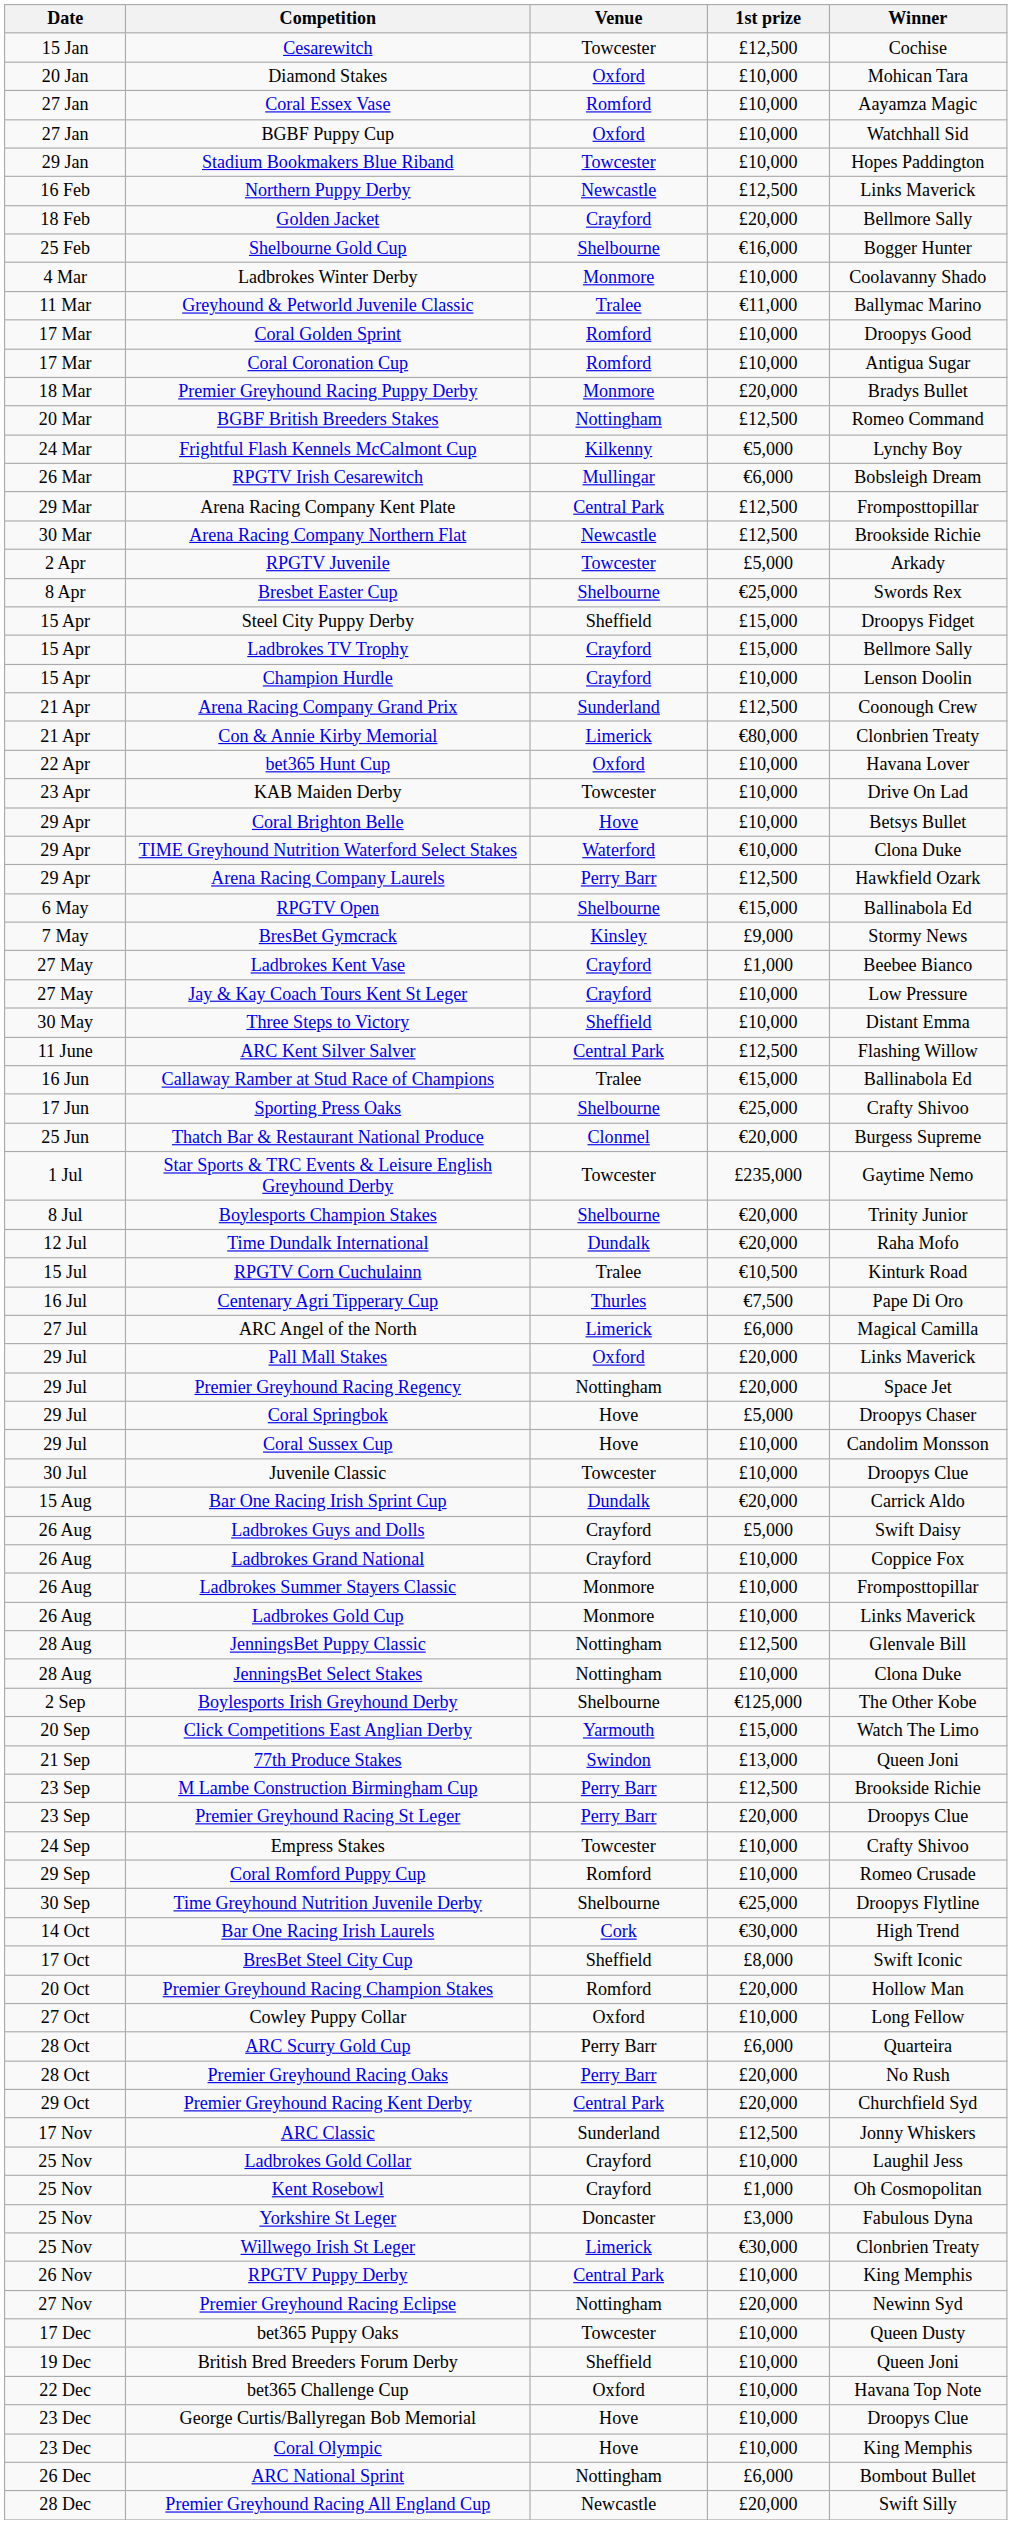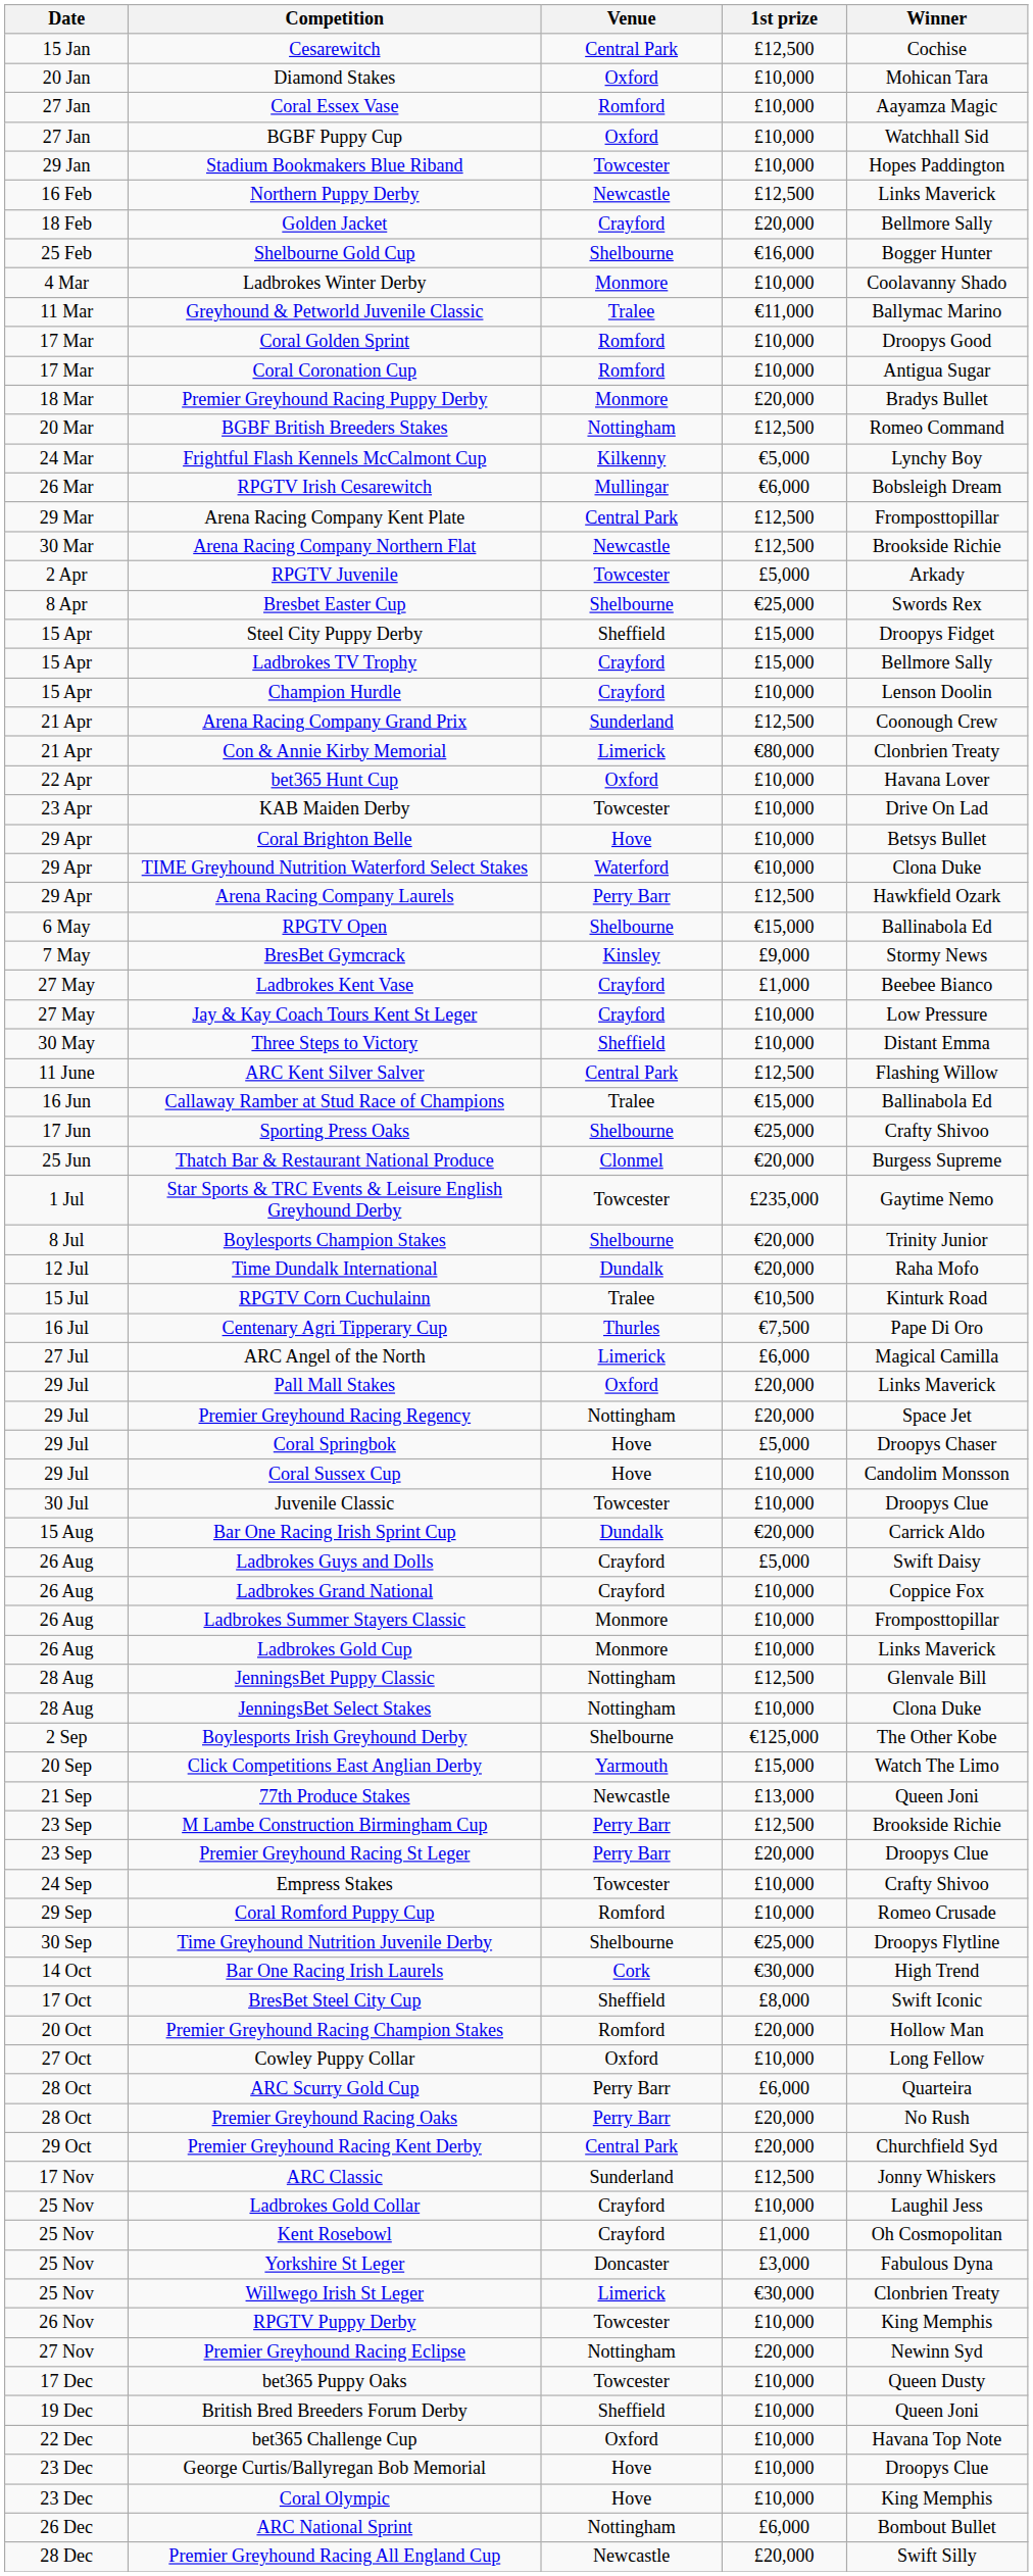Cesarewitch | Venue: Towcester -> Central Park
77th Produce Stakes | Venue: Swindon -> Newcastle
RPGTV Puppy Derby | Venue: Central Park -> Towcester
